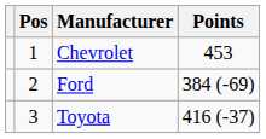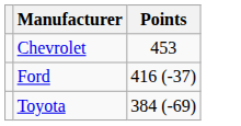- column: Pos | 1 | 2 | 3
Ford | Points: 384 (-69) -> 416 (-37)
Toyota | Points: 416 (-37) -> 384 (-69)
